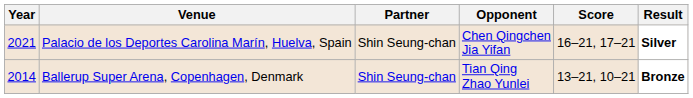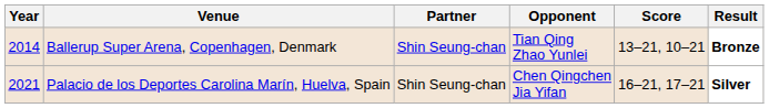rows swapped: Ballerup Super Arena, Copenhagen, Denmark <-> Palacio de los Deportes Carolina Marín, Huelva, Spain
